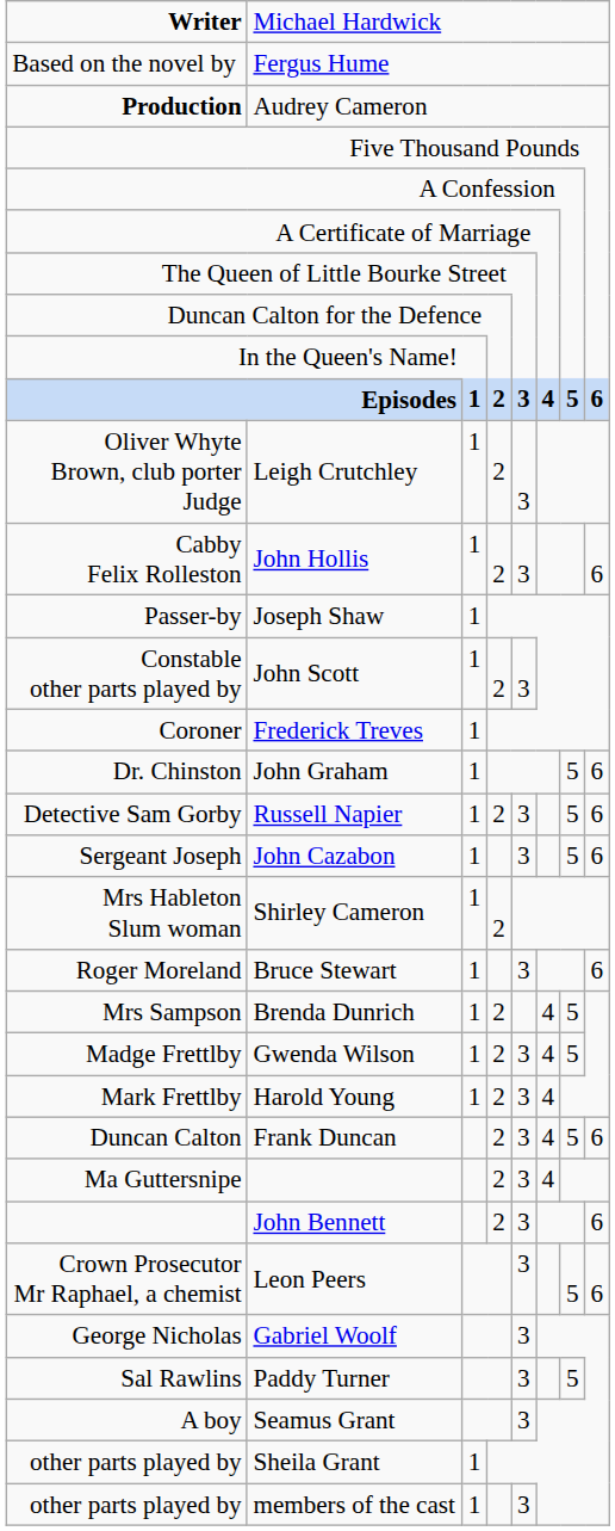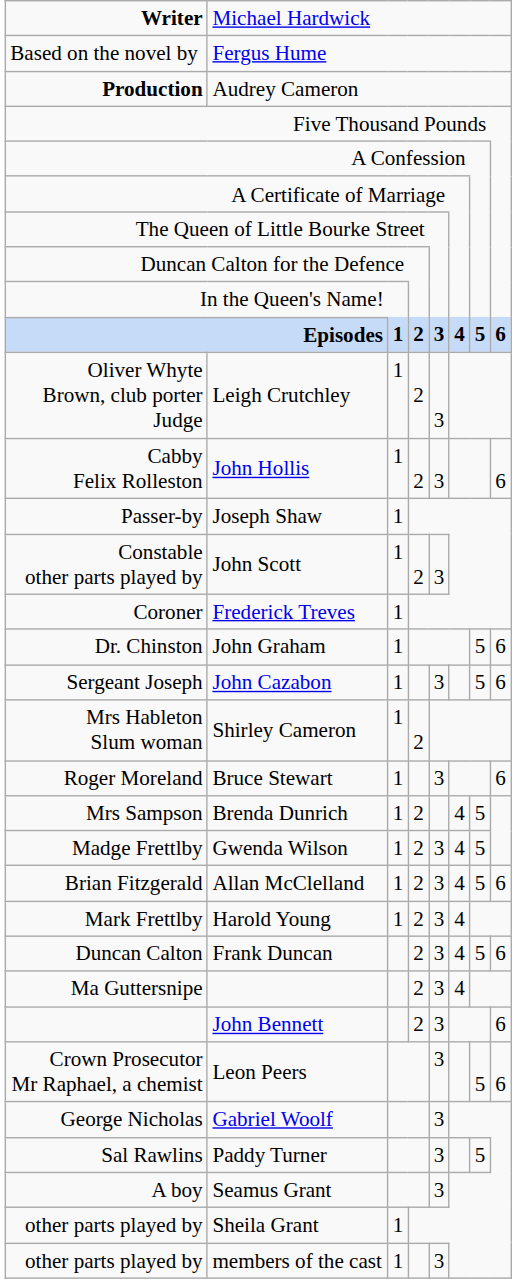- row: Detective Sam Gorby | Russell Napier | 1 | 2 | 3 | 5 | 6
+ row: Brian Fitzgerald | Allan McClelland | 1 | 2 | 3 | 4 | 5 | 6
